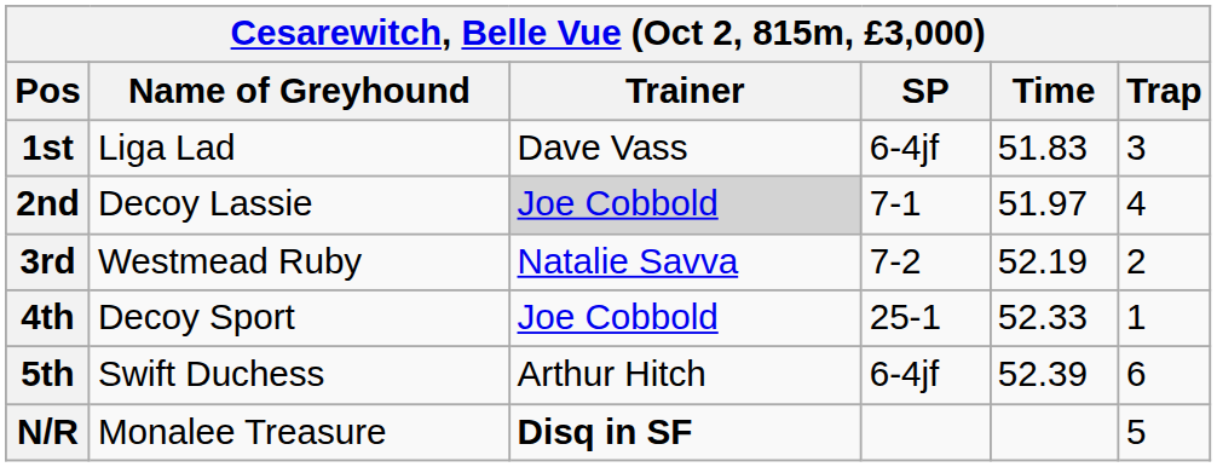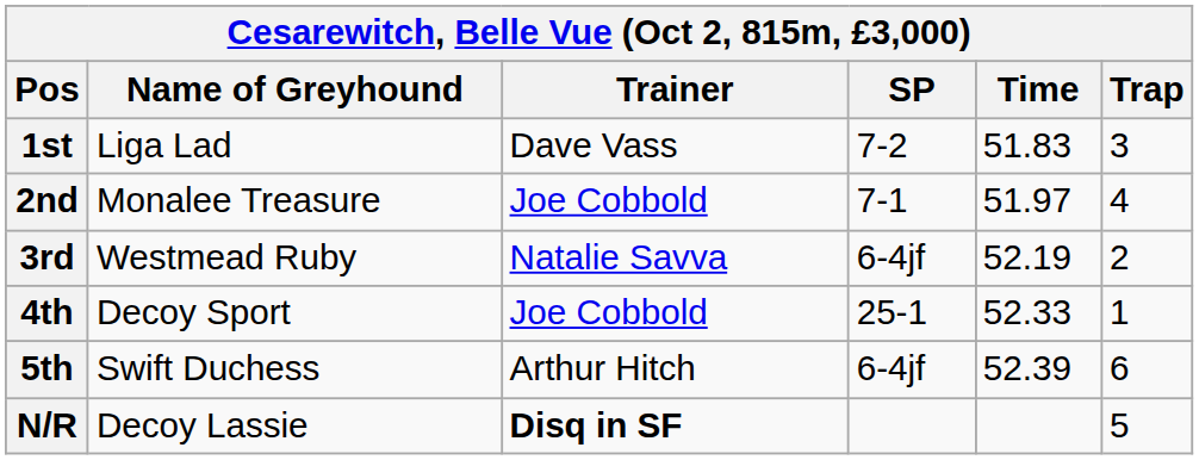1st | SP: 6-4jf -> 7-2
2nd | Name of Greyhound: Decoy Lassie -> Monalee Treasure
2nd | Trainer: lightgrey background -> no background
3rd | SP: 7-2 -> 6-4jf
N/R | Name of Greyhound: Monalee Treasure -> Decoy Lassie
